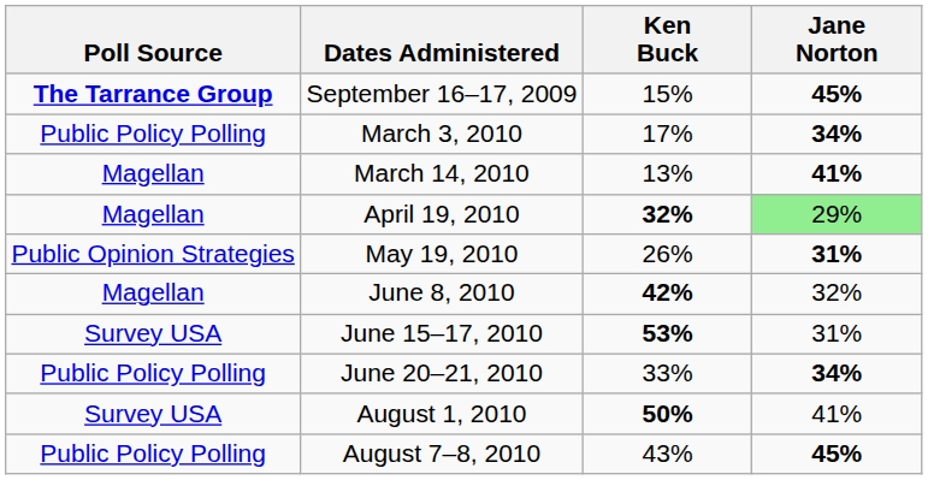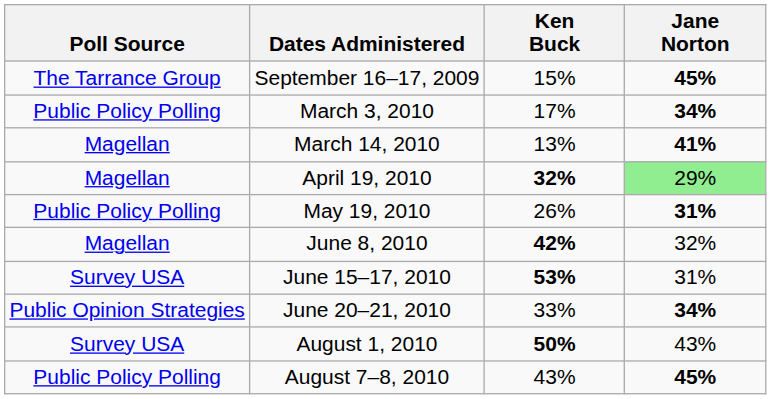September 16–17, 2009 | Poll Source: bold -> normal
May 19, 2010 | Poll Source: Public Opinion Strategies -> Public Policy Polling
June 20–21, 2010 | Poll Source: Public Policy Polling -> Public Opinion Strategies
August 1, 2010 | Jane Norton: 41% -> 43%
